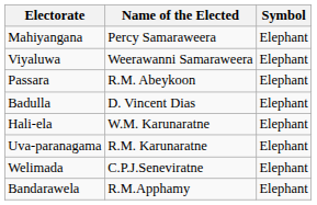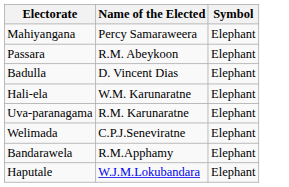- row: Viyaluwa | Weerawanni Samaraweera | Elephant
+ row: Haputale | W.J.M.Lokubandara | Elephant
